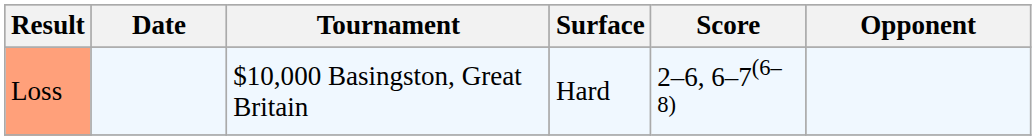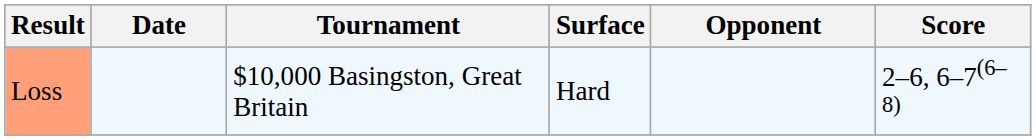columns swapped: Opponent <-> Score
